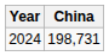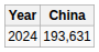2024 | China: 198,731 -> 193,631
